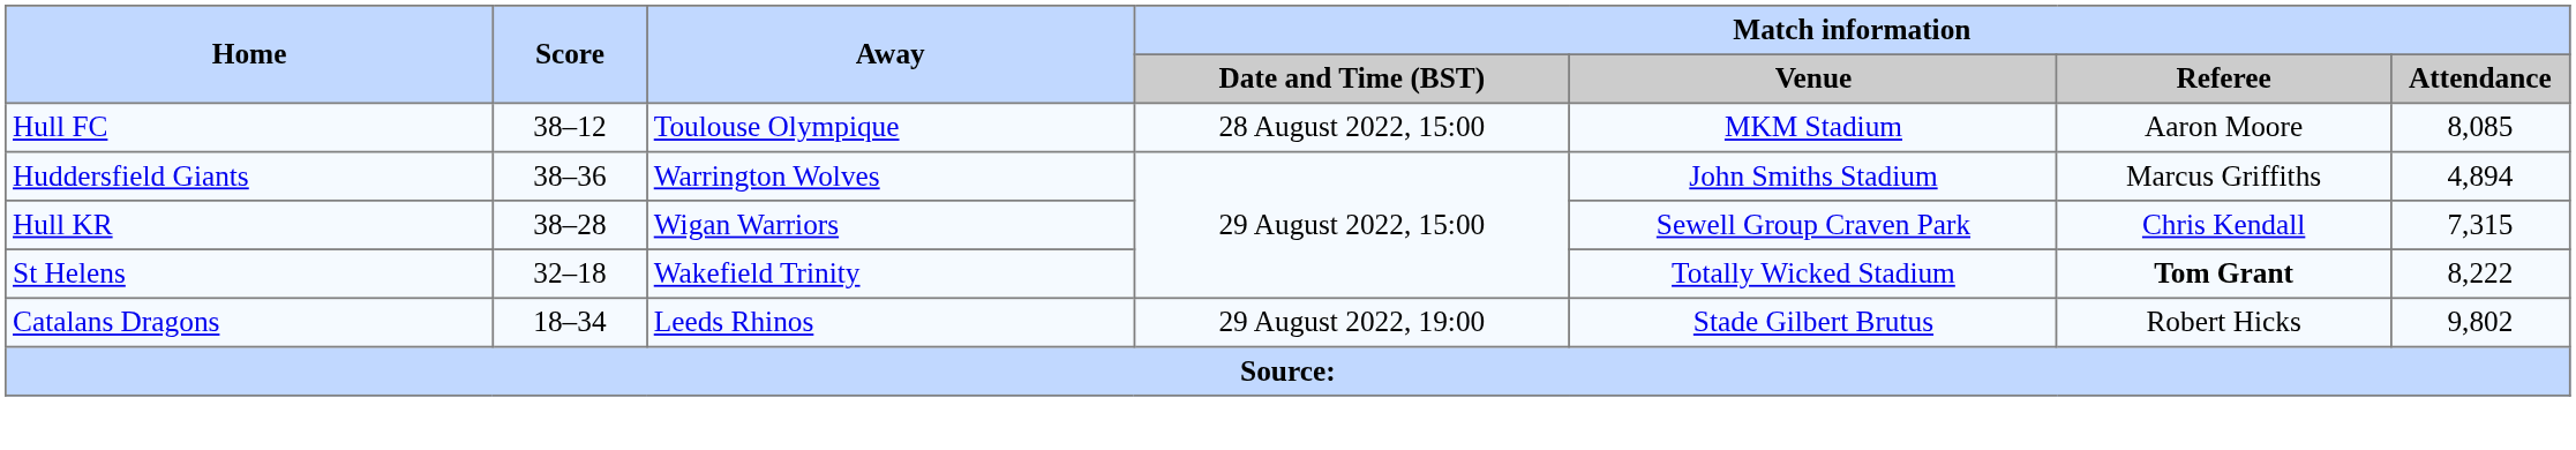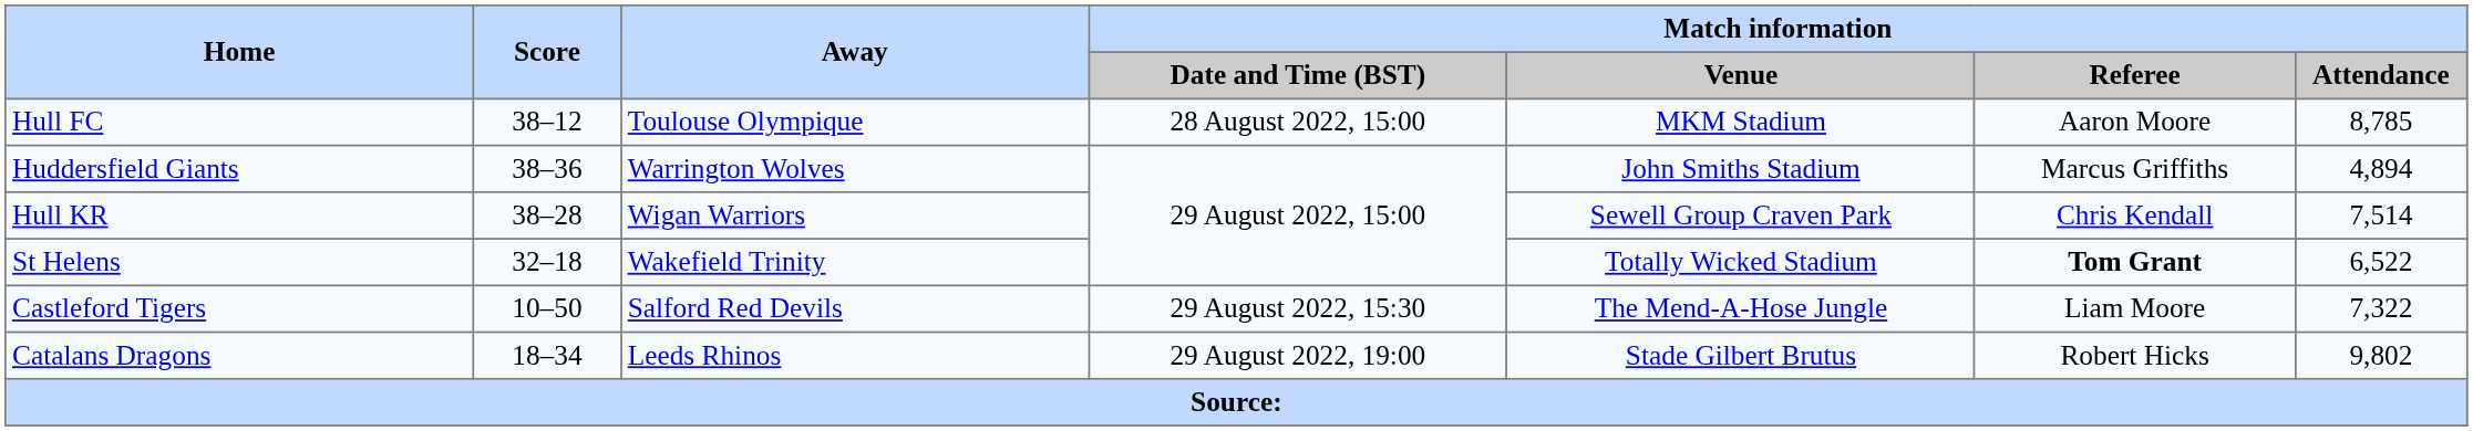Hull FC | Match information / Attendance: 8,085 -> 8,785
Hull KR | Match information / Attendance: 7,315 -> 7,514
St Helens | Match information / Attendance: 8,222 -> 6,522
+ row: Castleford Tigers | 10–50 | Salford Red Devils | 29 August 2022, 15:30 | The Mend-A-Hose Jungle | Liam Moore | 7,322
